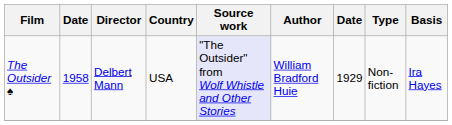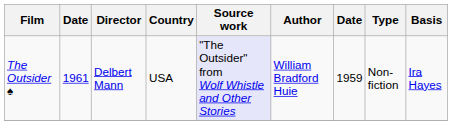The Outsider ♠ | column 2: 1958 -> 1961
The Outsider ♠ | column 7: 1929 -> 1959
